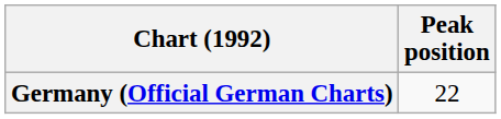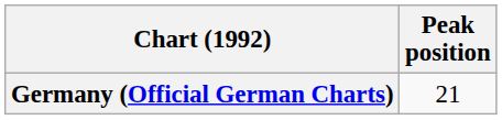Germany (Official German Charts) | Peak position: 22 -> 21
